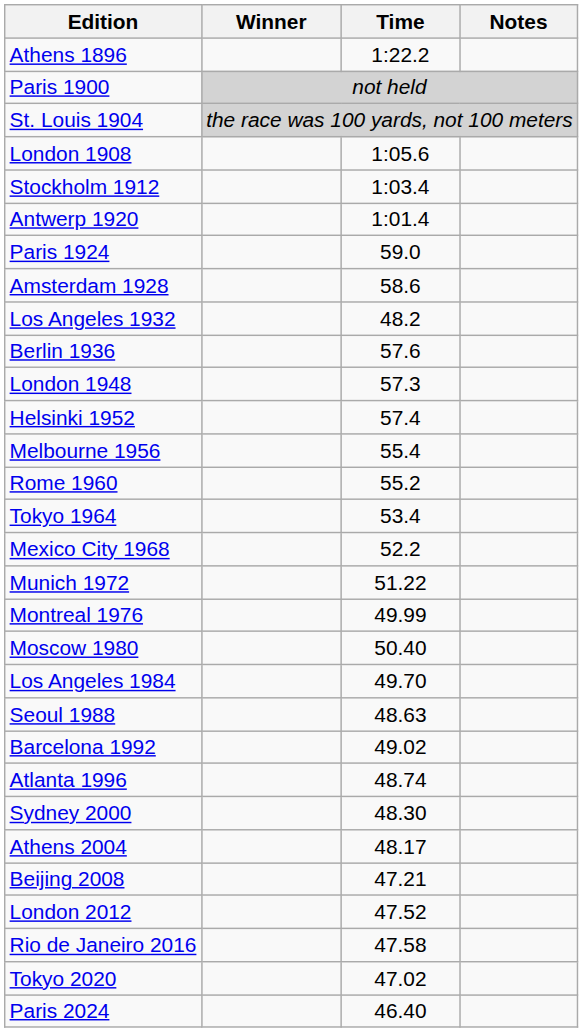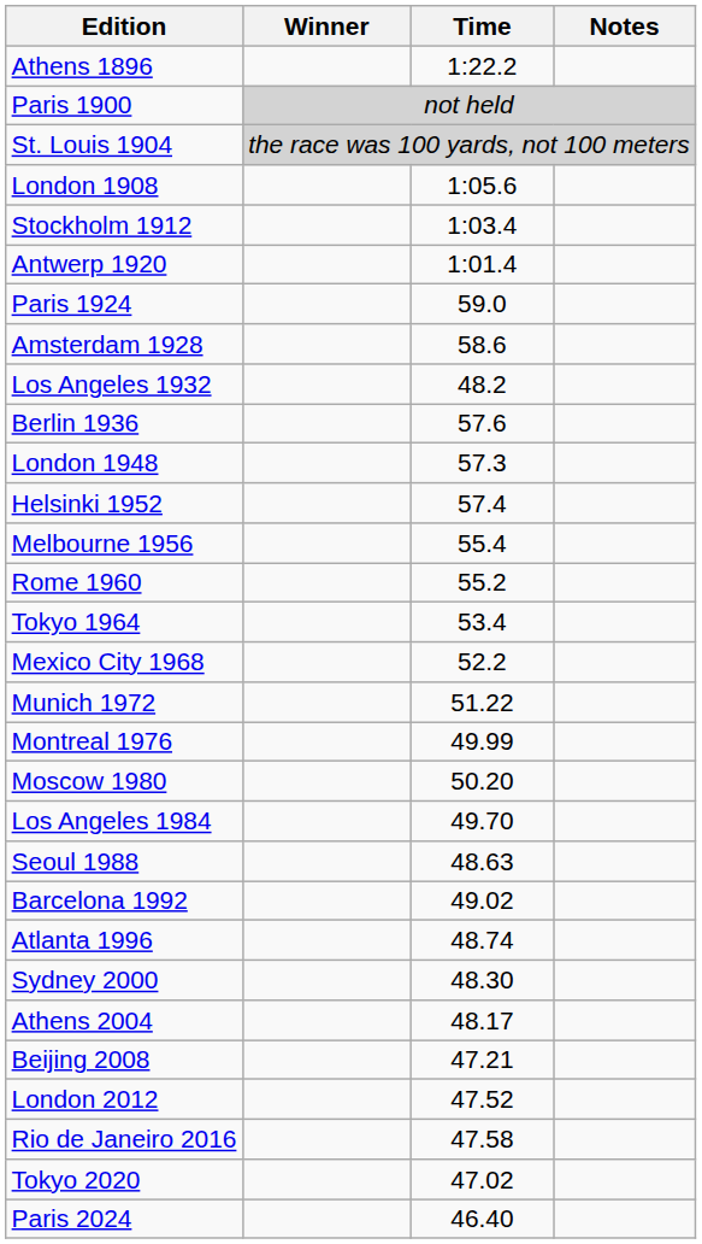Moscow 1980 | Time: 50.40 -> 50.20
